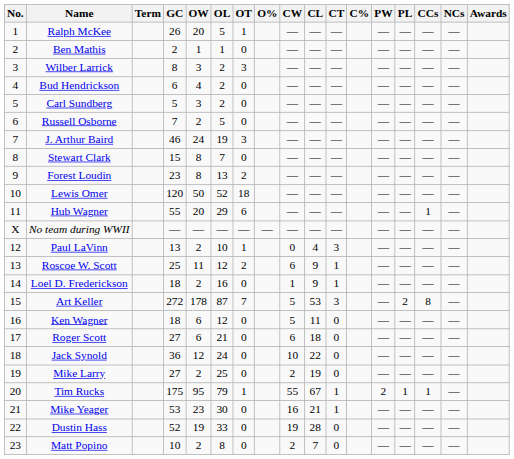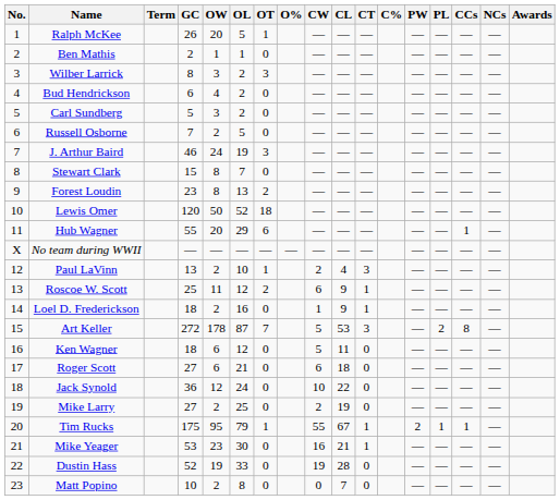Paul LaVinn | CW: 0 -> 2
Matt Popino | CW: 2 -> 0
